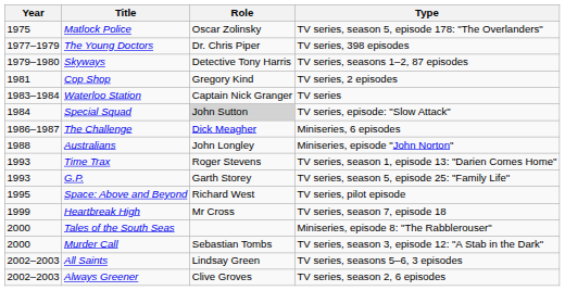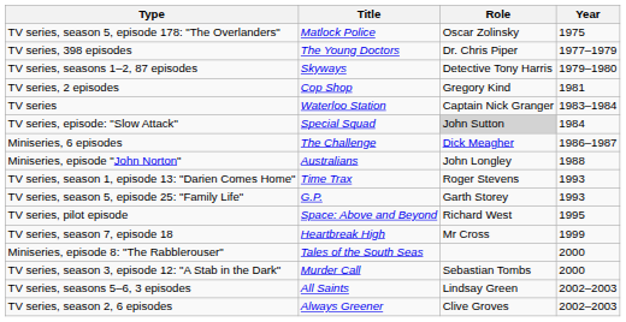columns swapped: Year <-> Type
